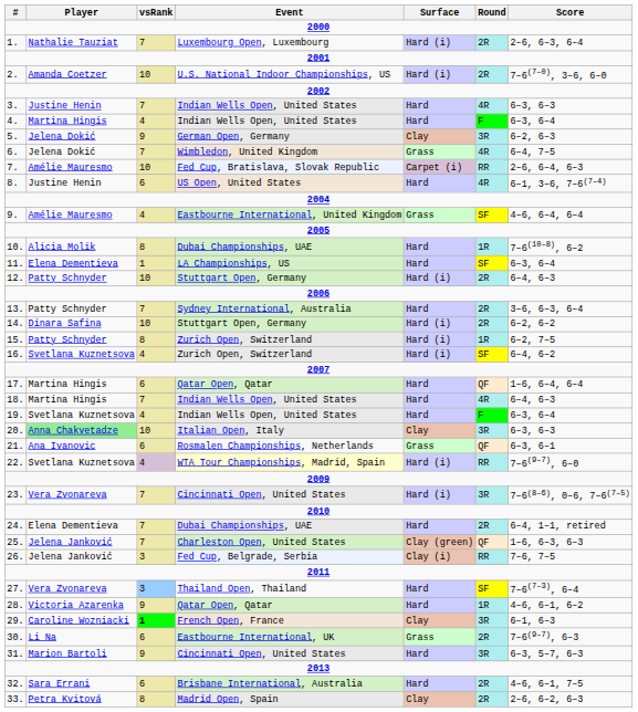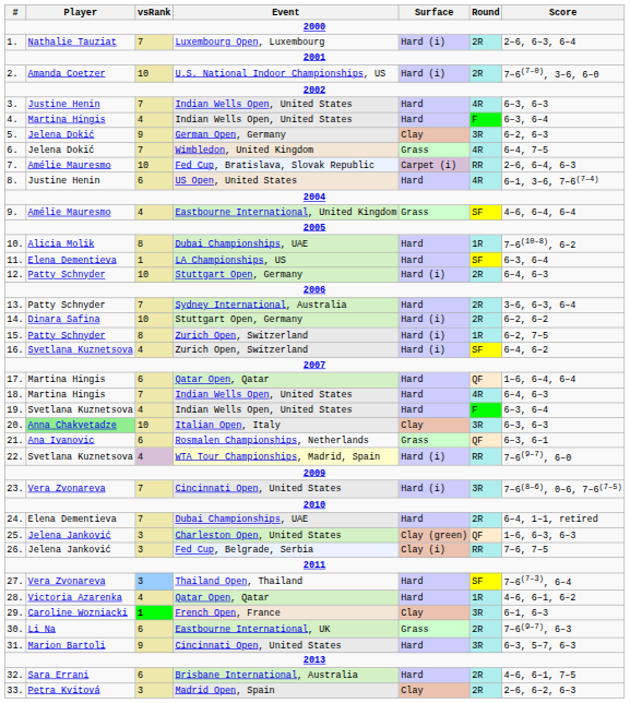25. | vsRank: 7 -> 3
28. | vsRank: 9 -> 4
33. | vsRank: 8 -> 3
